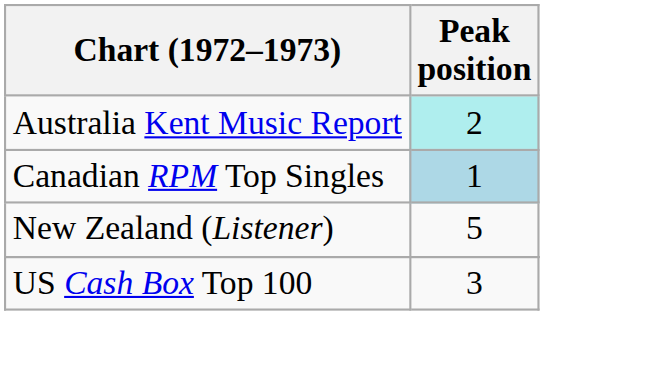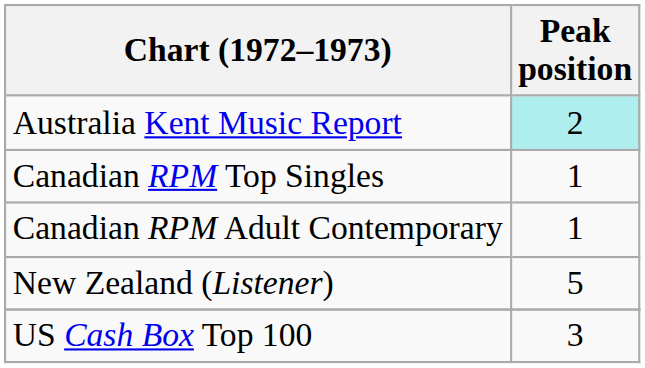Canadian RPM Top Singles | Peak position: lightblue background -> no background
+ row: Canadian RPM Adult Contemporary | 1
